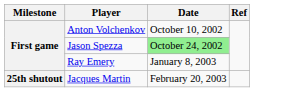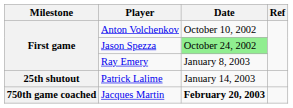+ row: 25th shutout | Patrick Lalime | January 14, 2003
Jacques Martin | Milestone: 25th shutout -> 750th game coached
Jacques Martin | Date: normal -> bold
